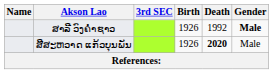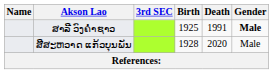ສາລີ ວົງຄໍາຊາວ | Birth: 1926 -> 1925
ສາລີ ວົງຄໍາຊາວ | Death: 1992 -> 1991
ສີສະຫວາດ ແກ້ວບຸນພັນ | Birth: 1926 -> 1928
ສີສະຫວາດ ແກ້ວບຸນພັນ | Death: bold -> normal
